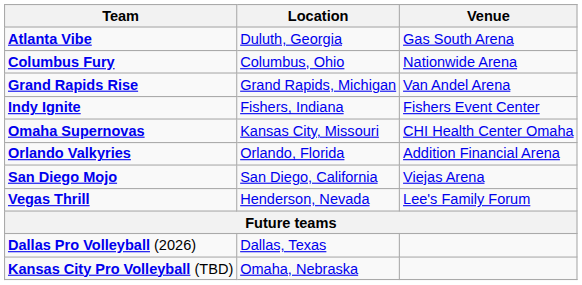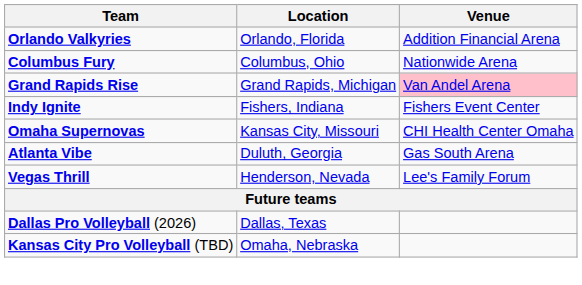rows swapped: Atlanta Vibe <-> Orlando Valkyries
Grand Rapids Rise | Venue: no background -> pink background
- row: San Diego Mojo | San Diego, California | Viejas Arena
